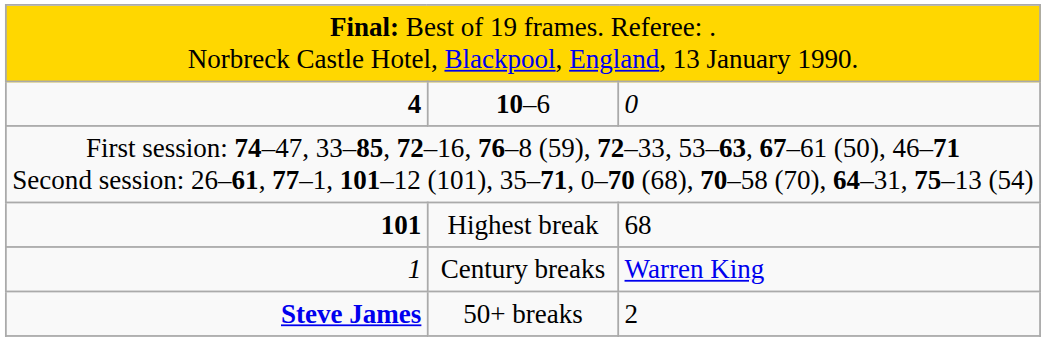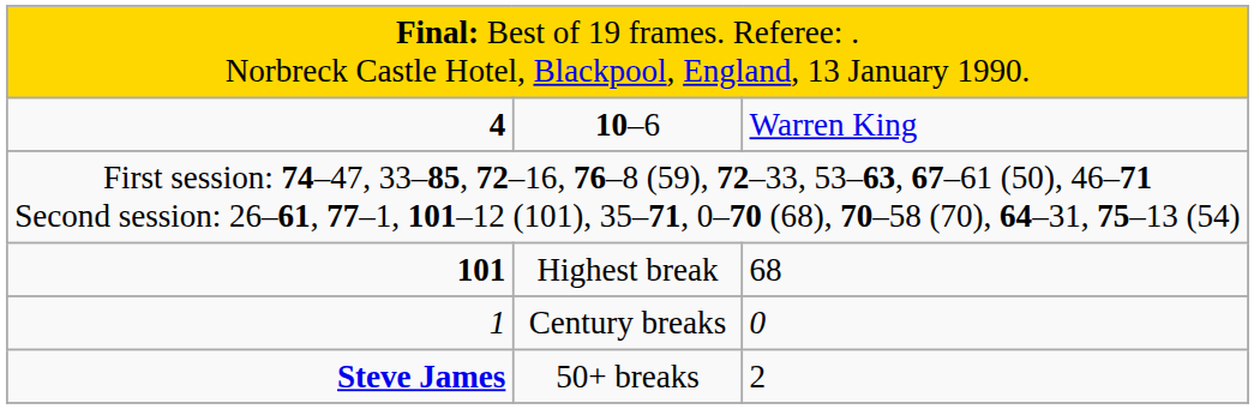10–6 | column 3: 0 -> Warren King
Century breaks | column 3: Warren King -> 0
